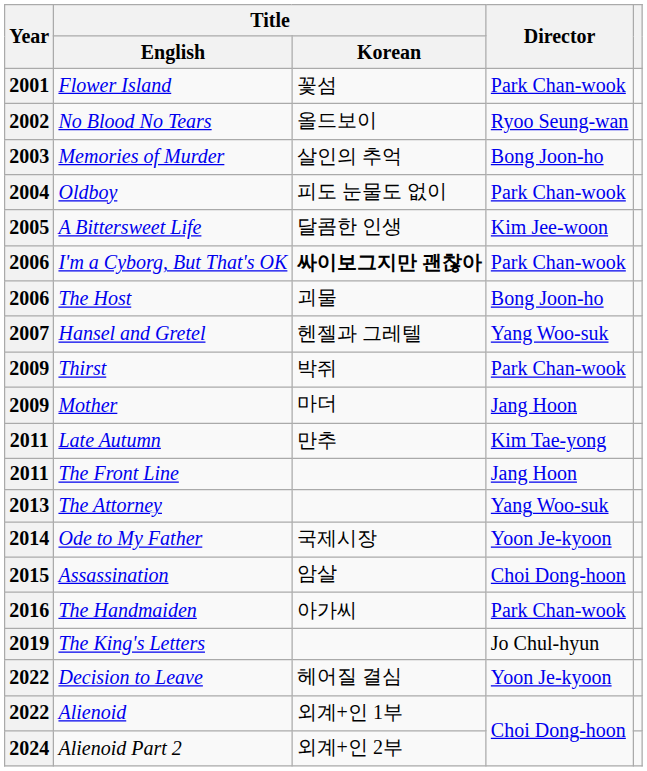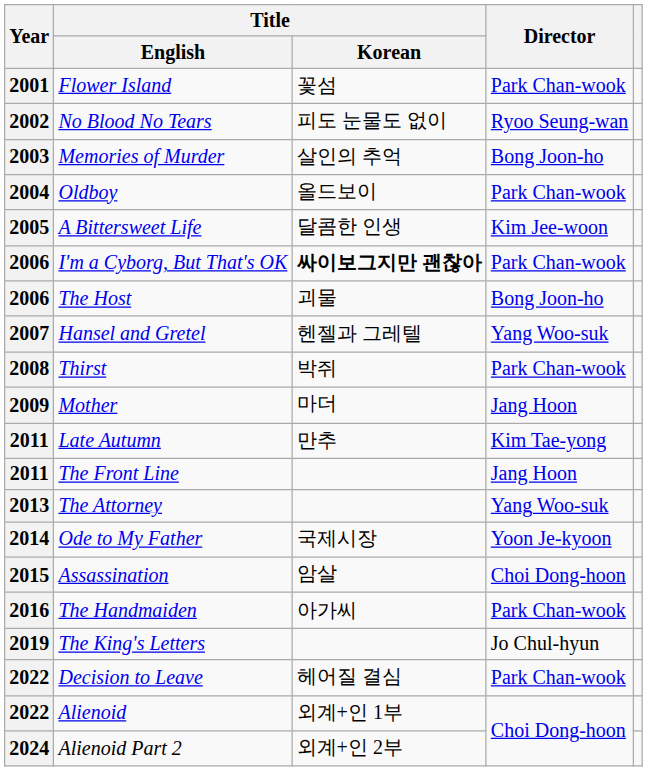No Blood No Tears | Title / Korean: 올드보이 -> 피도 눈물도 없이
Oldboy | Title / Korean: 피도 눈물도 없이 -> 올드보이
Thirst | Year: 2009 -> 2008
Decision to Leave | Director: Yoon Je-kyoon -> Park Chan-wook
